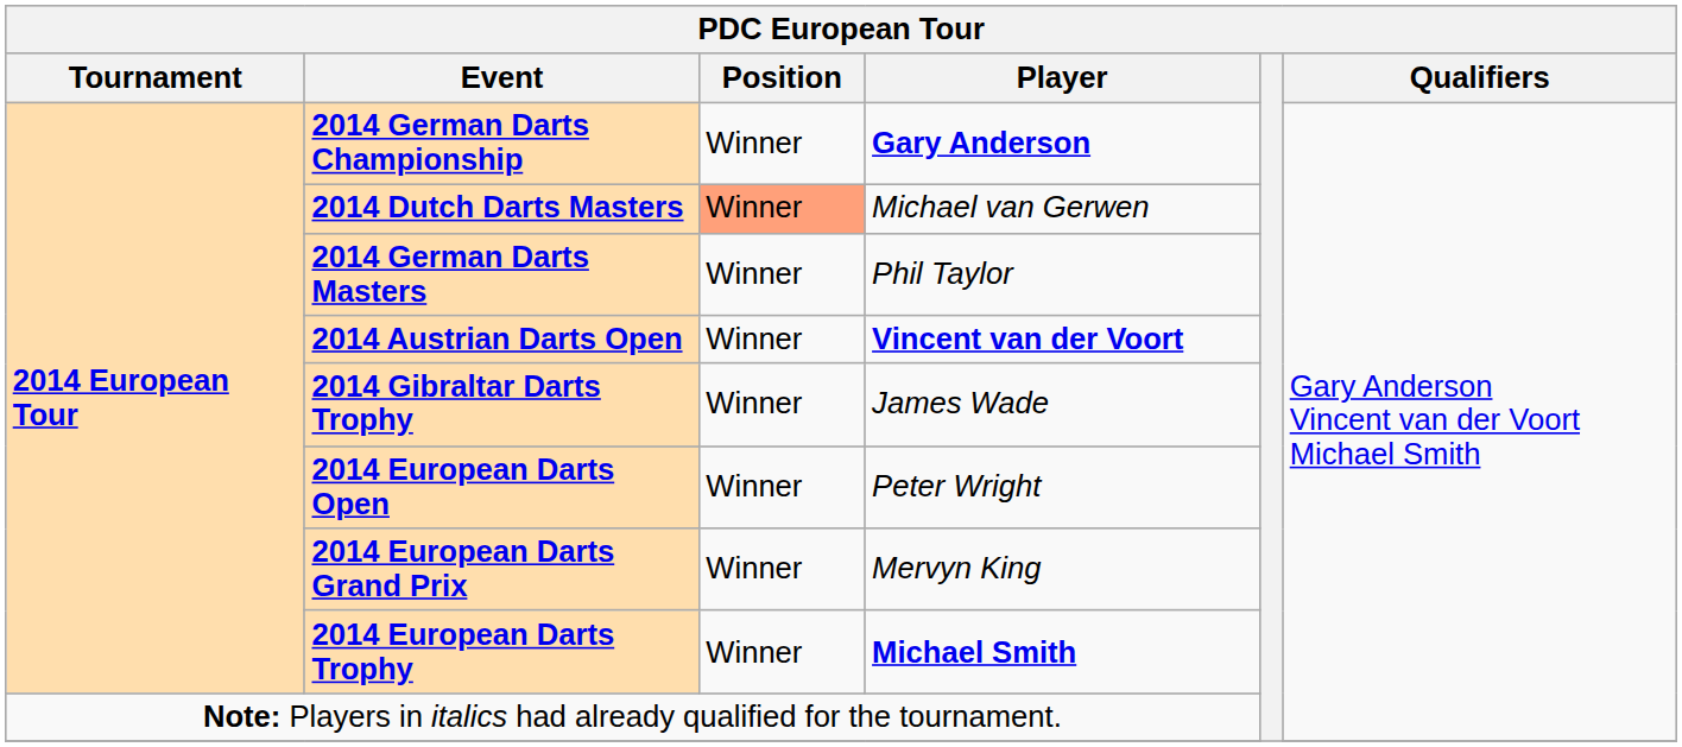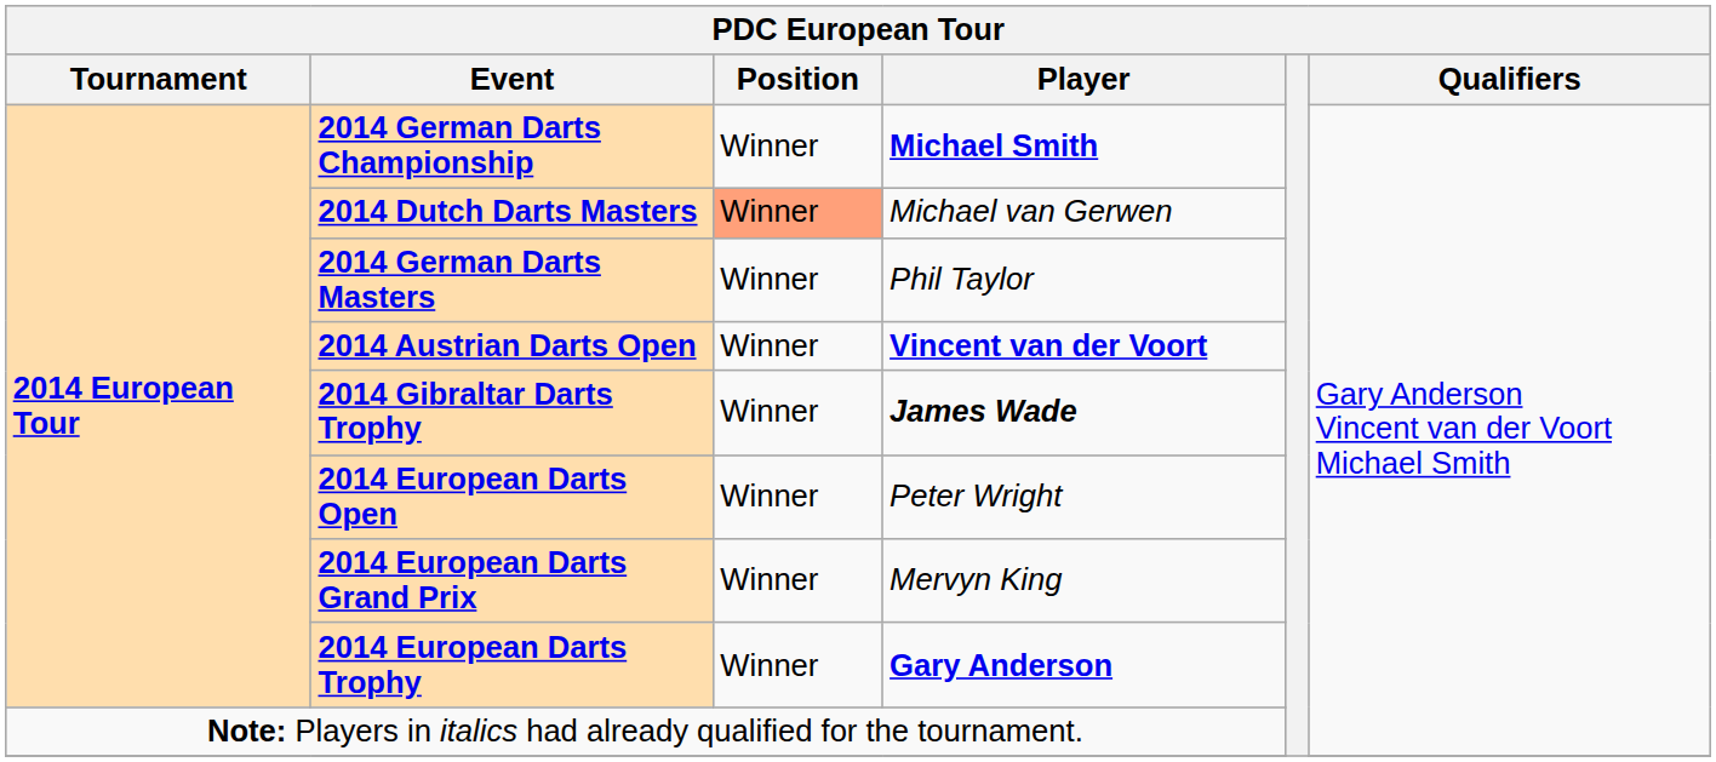2014 German Darts Championship | Player: Gary Anderson -> Michael Smith
2014 Gibraltar Darts Trophy | Player: normal -> bold
2014 European Darts Trophy | Player: Michael Smith -> Gary Anderson
